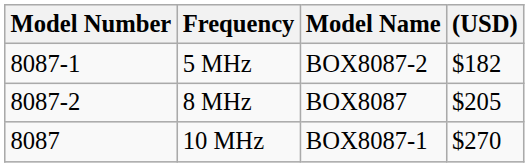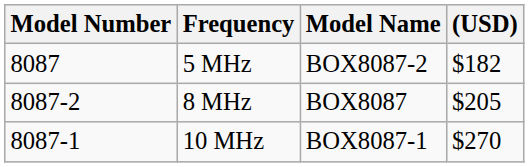5 MHz | Model Number: 8087-1 -> 8087
10 MHz | Model Number: 8087 -> 8087-1
